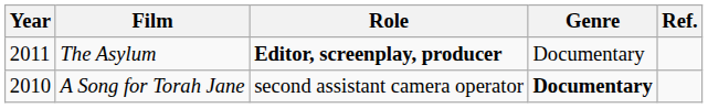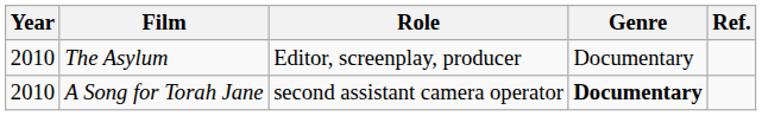The Asylum | Year: 2011 -> 2010
The Asylum | Role: bold -> normal
